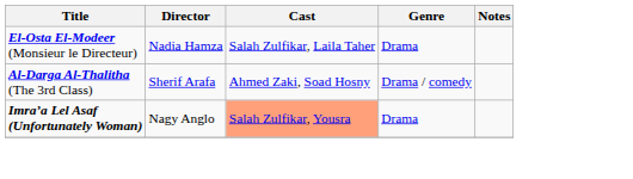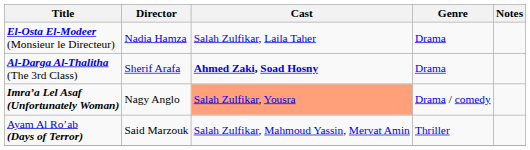Al-Darga Al-Thalitha (The 3rd Class) | Cast: normal -> bold
Al-Darga Al-Thalitha (The 3rd Class) | Genre: Drama / comedy -> Drama
Imra’a Lel Asaf (Unfortunately Woman) | Genre: Drama -> Drama / comedy
+ row: Ayam Al Ro’ab (Days of Terror) | Said Marzouk | Salah Zulfikar, Mahmoud Yassin, Mervat Amin | Thriller
